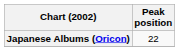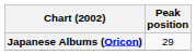Japanese Albums (Oricon) | Peak position: 22 -> 29
